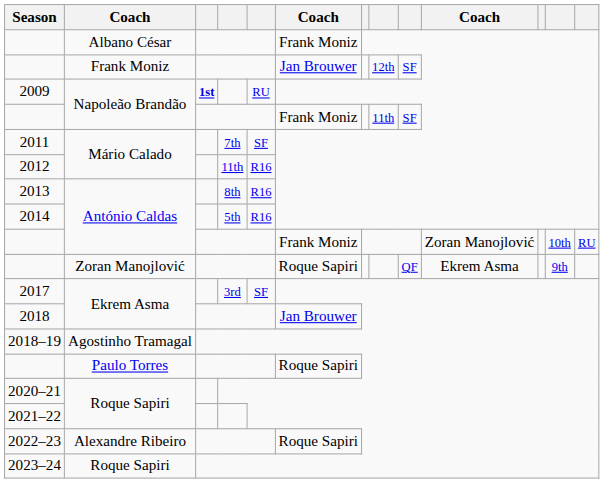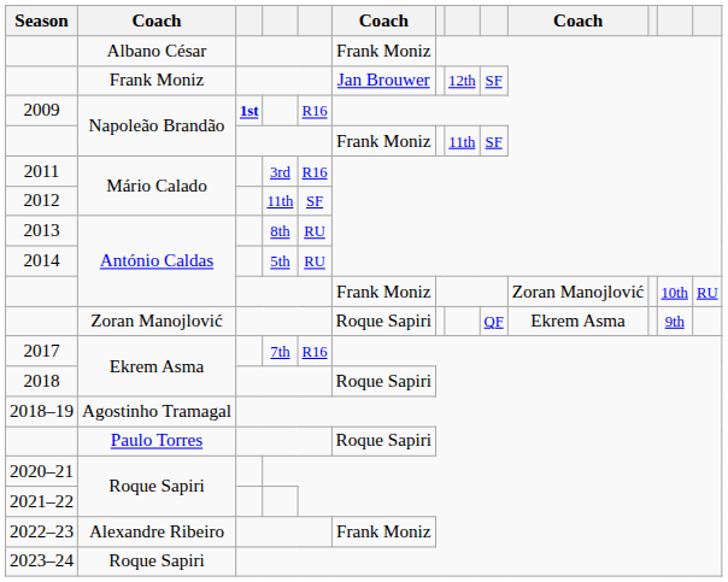2009 | column 5: RU -> R16
2011 | column 4: 7th -> 3rd
2011 | column 5: SF -> R16
2012 | column 5: R16 -> SF
2013 | column 5: R16 -> RU
2014 | column 5: R16 -> RU
2017 | column 4: 3rd -> 7th
2017 | column 5: SF -> R16
2018 | column 6: Jan Brouwer -> Roque Sapiri
2022–23 | column 6: Roque Sapiri -> Frank Moniz
